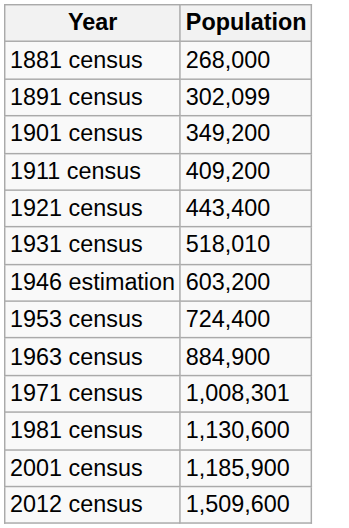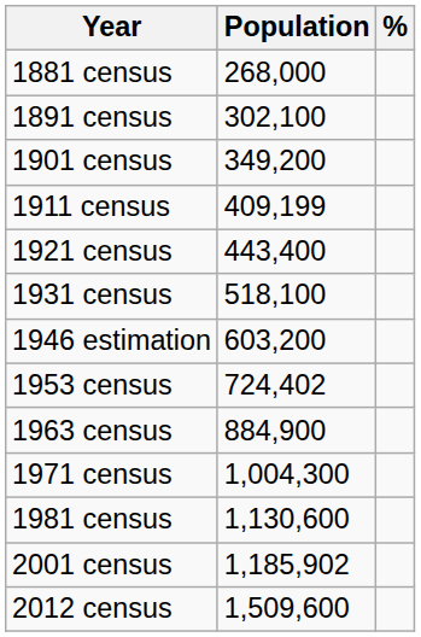+ column: %
1891 census | Population: 302,099 -> 302,100
1911 census | Population: 409,200 -> 409,199
1931 census | Population: 518,010 -> 518,100
1953 census | Population: 724,400 -> 724,402
1971 census | Population: 1,008,301 -> 1,004,300
2001 census | Population: 1,185,900 -> 1,185,902
